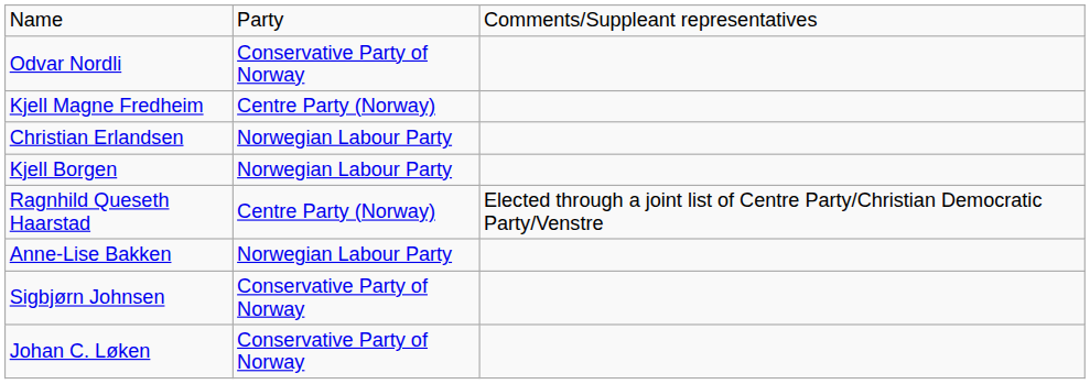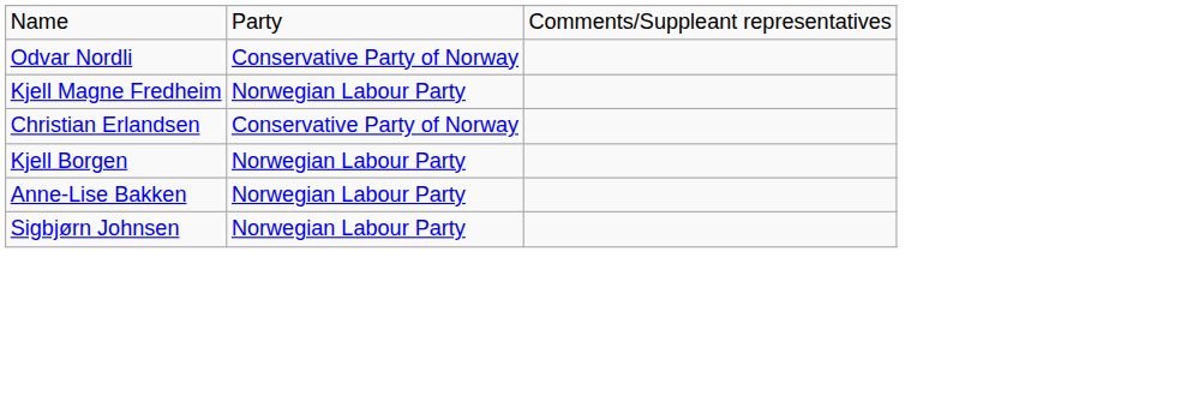Kjell Magne Fredheim | column 2: Centre Party (Norway) -> Norwegian Labour Party
Christian Erlandsen | column 2: Norwegian Labour Party -> Conservative Party of Norway
- row: Ragnhild Queseth Haarstad | Centre Party (Norway) | Elected through a joint list of Centre Party/Christian Democratic Party/Venstre
Sigbjørn Johnsen | column 2: Conservative Party of Norway -> Norwegian Labour Party
- row: Johan C. Løken | Conservative Party of Norway
